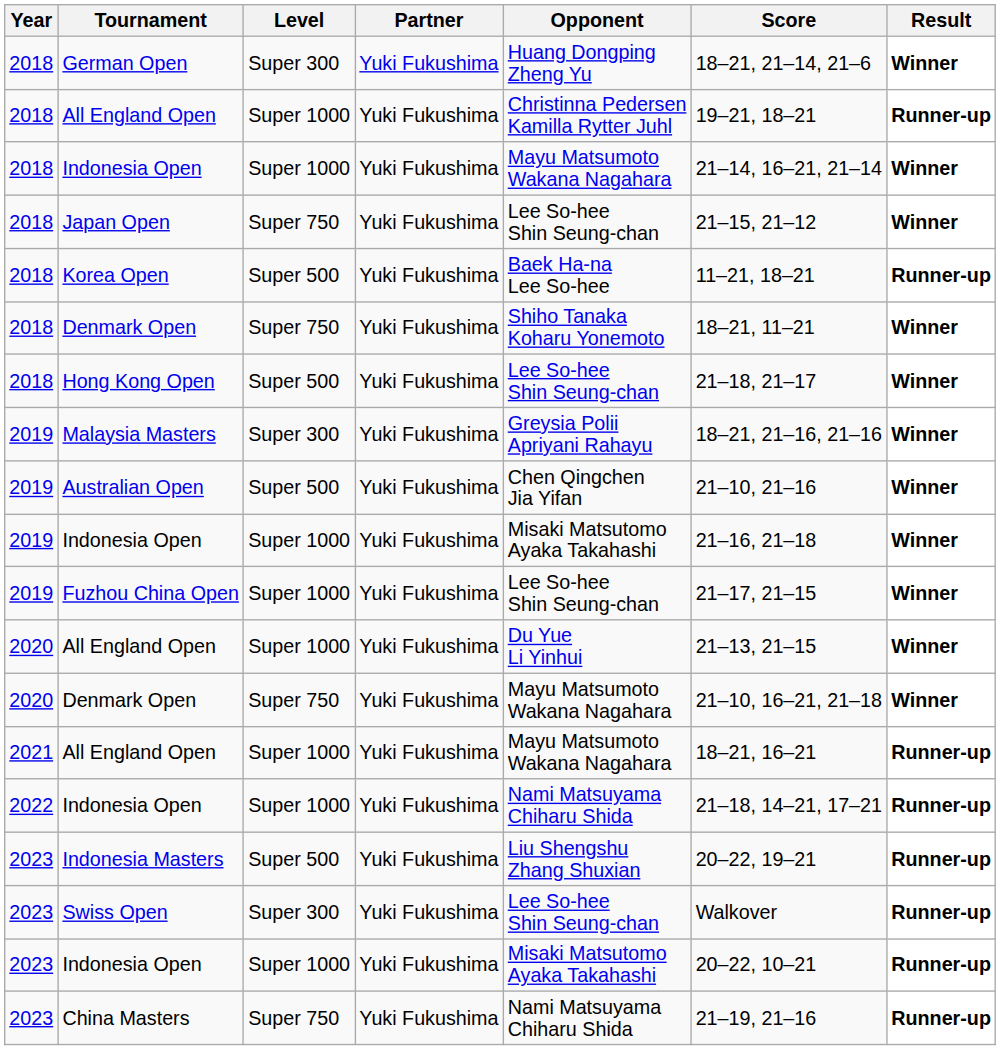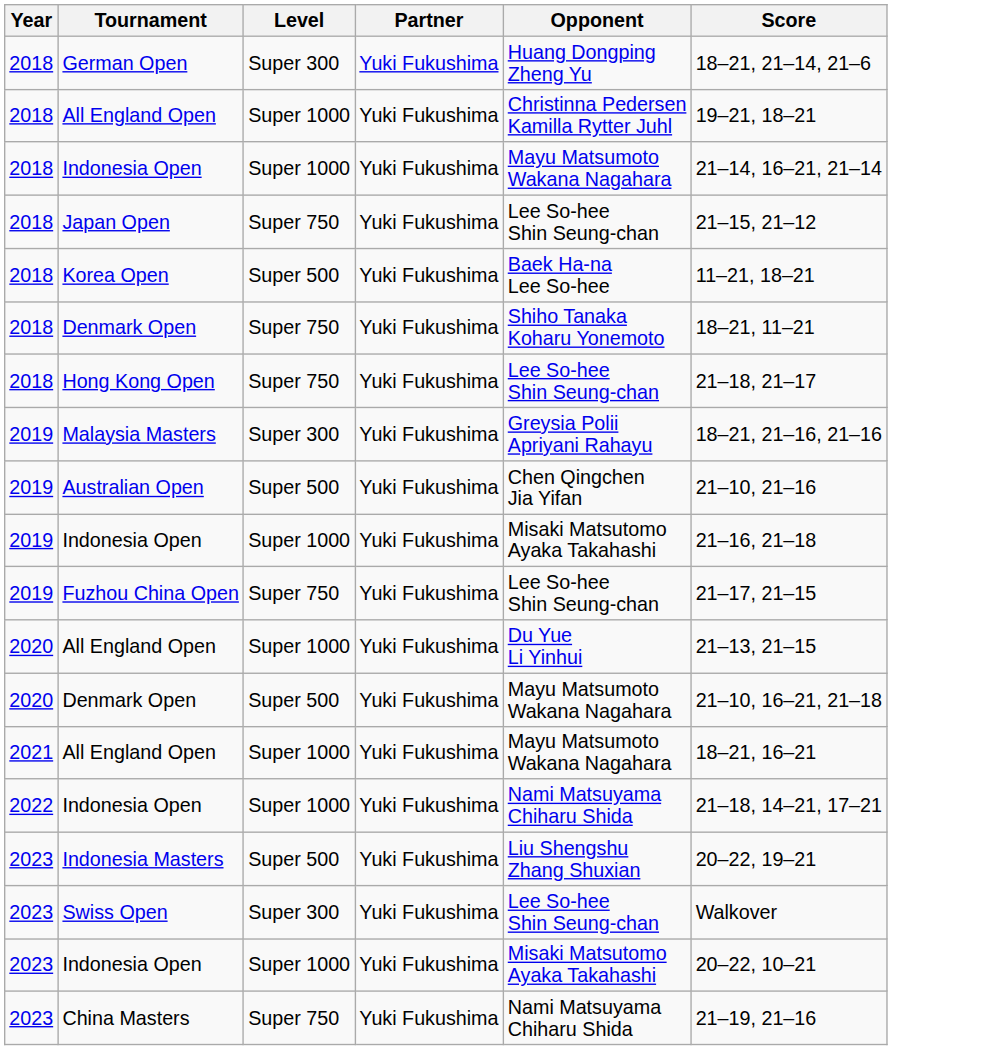- column: Result | Winner | Runner-up | Winner | Winner | Runner-up | Winner | Winner | Winner | Winner | Winner | Winner | Winner | Winner | Runner-up | Runner-up | Runner-up | Runner-up | Runner-up | Runner-up
Hong Kong Open | Level: Super 500 -> Super 750
Fuzhou China Open | Level: Super 1000 -> Super 750
2020 / Denmark Open | Level: Super 750 -> Super 500
